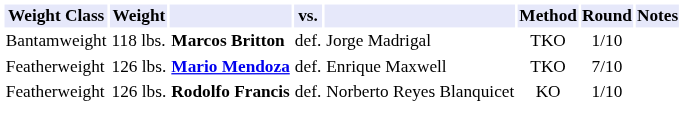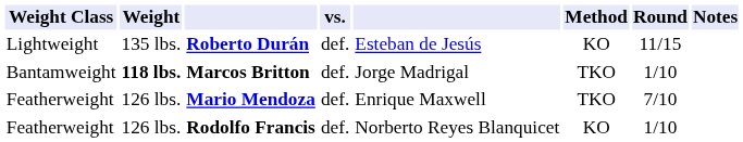+ row: Lightweight | 135 lbs. | Roberto Durán | def. | Esteban de Jesús | KO | 11/15
Marcos Britton | Weight: normal -> bold
